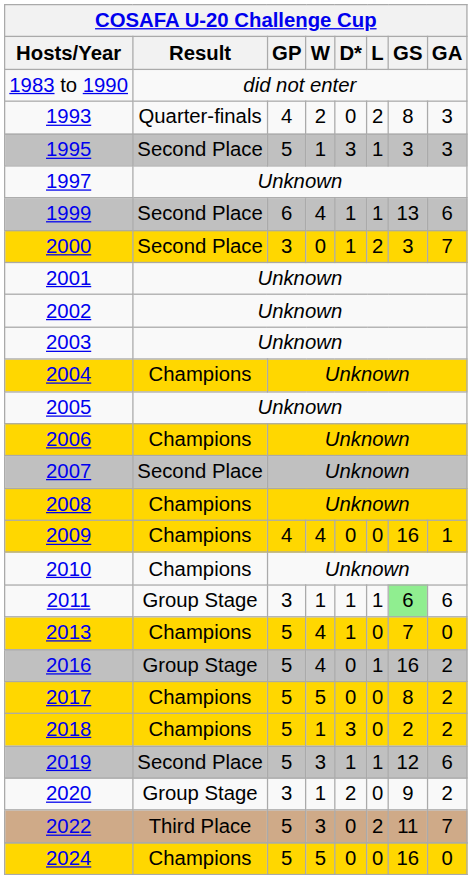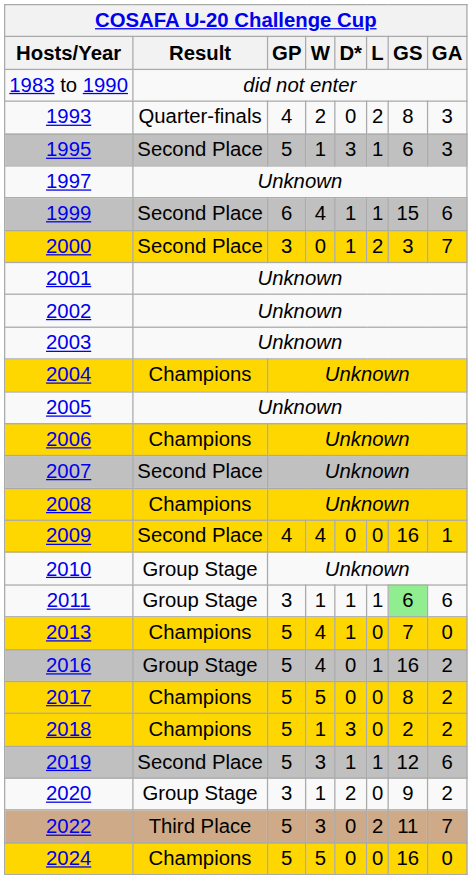1995 | GS: 3 -> 6
1999 | GS: 13 -> 15
2009 | Result: Champions -> Second Place
2010 | Result: Champions -> Group Stage
